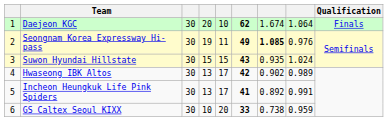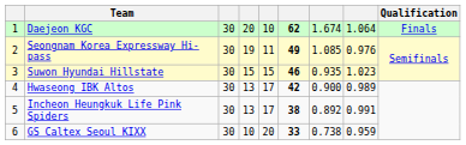Seongnam Korea Expressway Hi-pass | column 7: bold -> normal
Suwon Hyundai Hillstate | column 6: 43 -> 46
Suwon Hyundai Hillstate | column 8: 1.024 -> 1.023
Hwaseong IBK Altos | column 7: 0.902 -> 0.900
Incheon Heungkuk Life Pink Spiders | column 6: 41 -> 38
